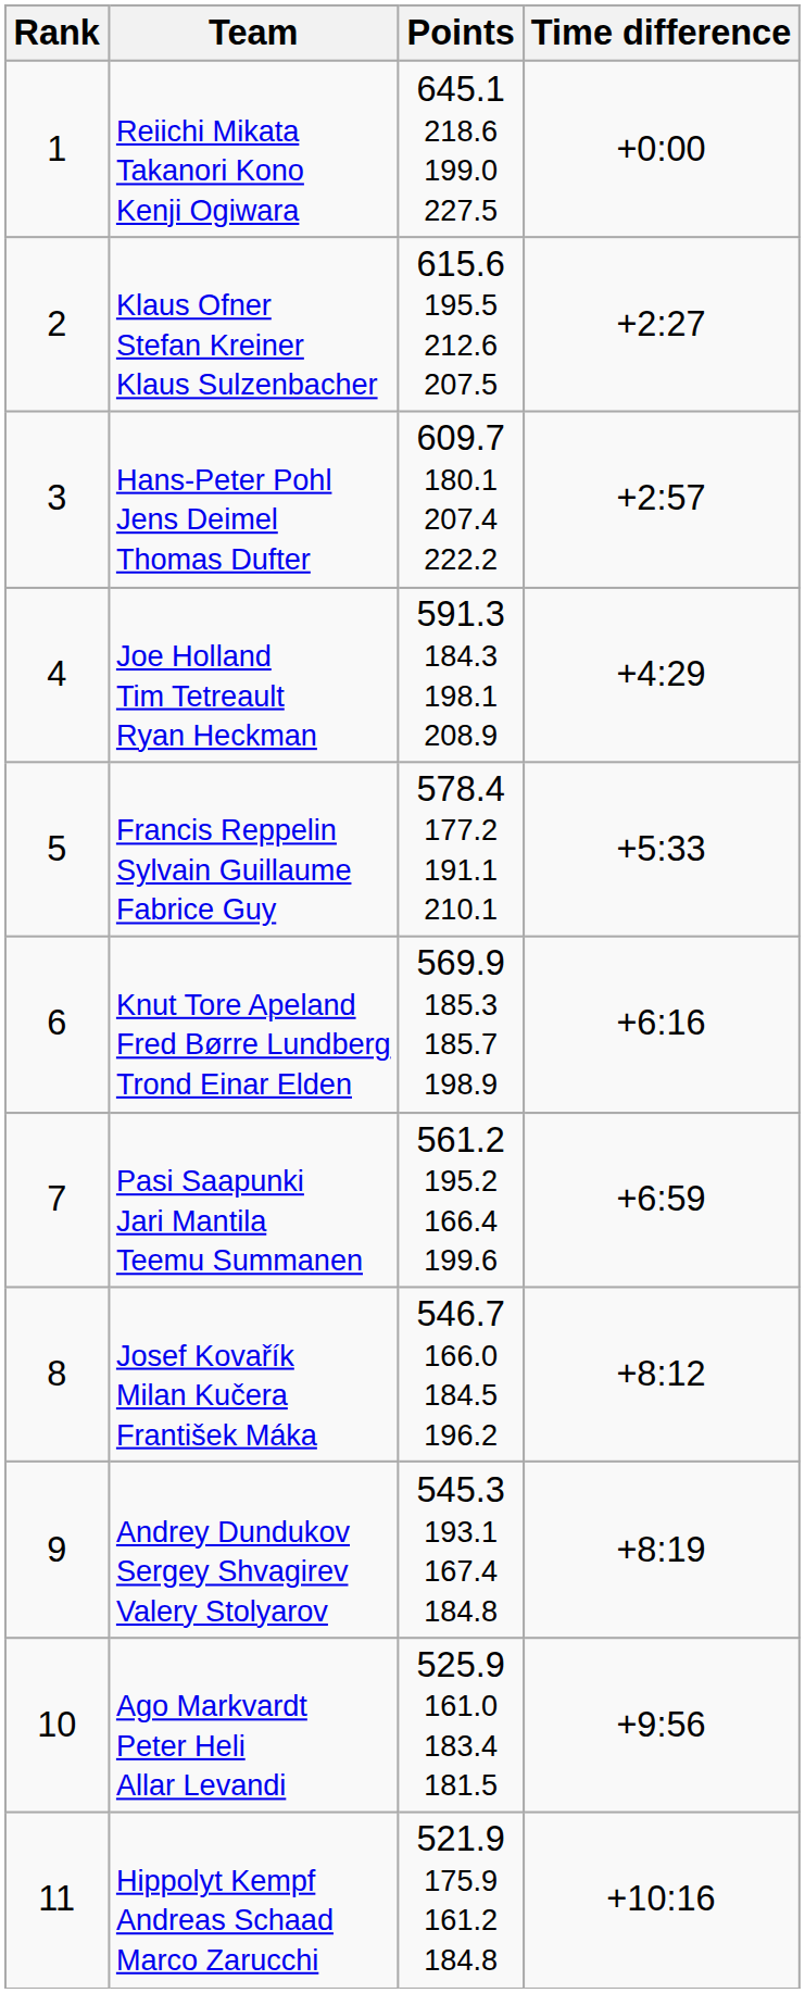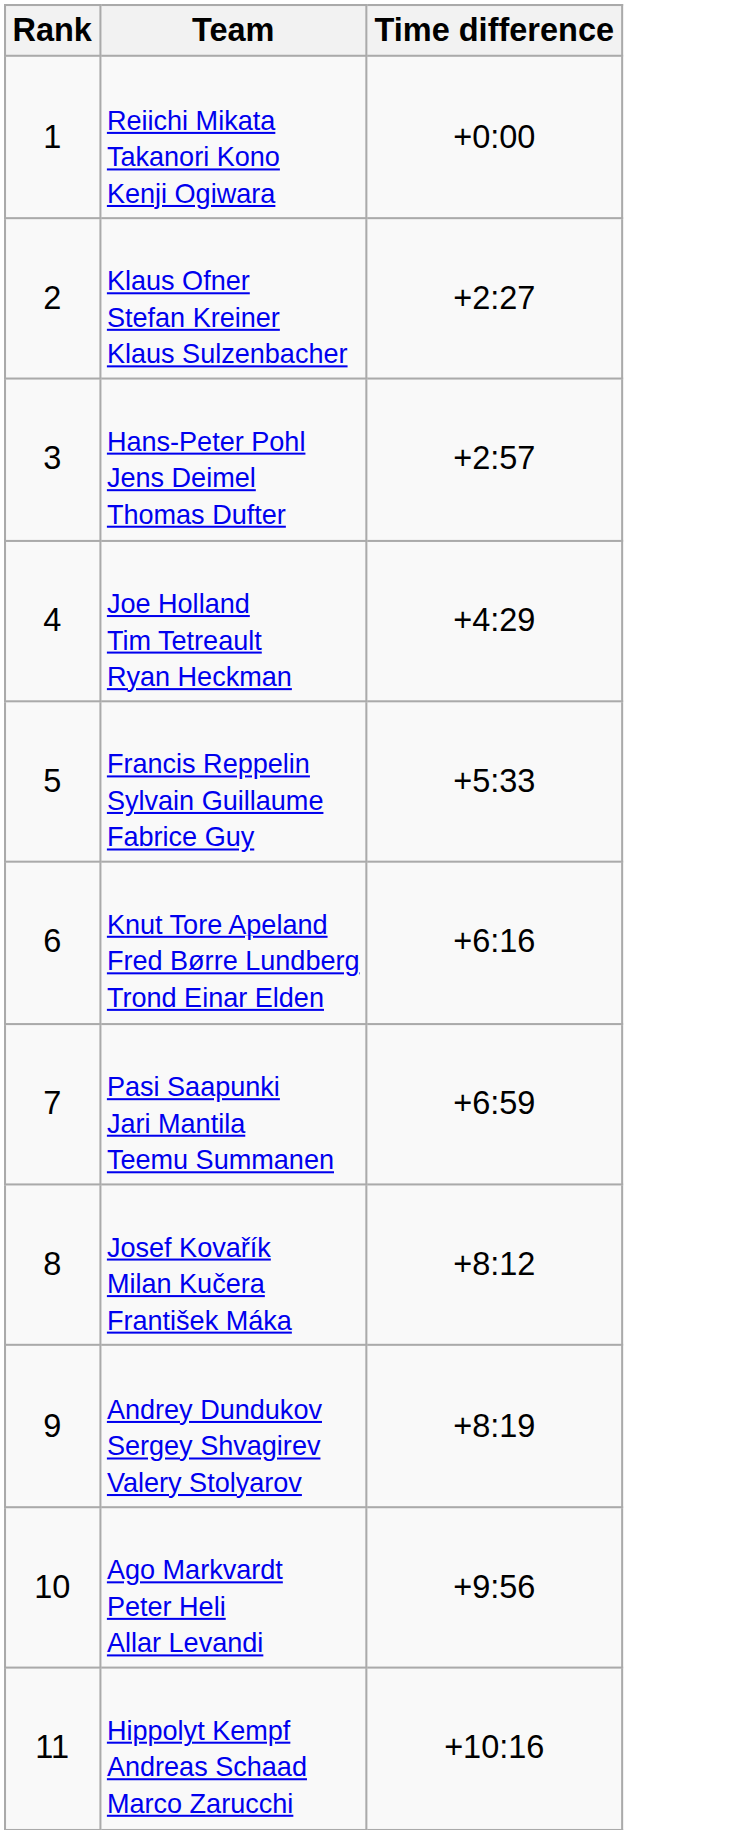- column: Points | 645.1 218.6 199.0 227.5 | 615.6 195.5 212.6 207.5 | 609.7 180.1 207.4 222.2 | 591.3 184.3 198.1 208.9 | 578.4 177.2 191.1 210.1 | 569.9 185.3 185.7 198.9 | 561.2 195.2 166.4 199.6 | 546.7 166.0 184.5 196.2 | 545.3 193.1 167.4 184.8 | 525.9 161.0 183.4 181.5 | 521.9 175.9 161.2 184.8
